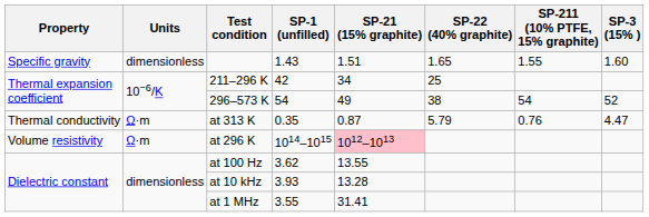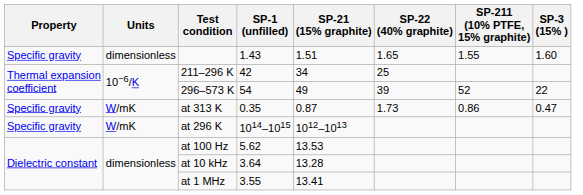296–573 K | SP-22 (40% graphite): 38 -> 39
296–573 K | SP-211 (10% PTFE, 15% graphite): 54 -> 52
296–573 K | SP-3 (15% ): 52 -> 22
at 313 K | Property: Thermal conductivity -> Specific gravity
at 313 K | Units: Ω·m -> W/mK
at 313 K | SP-22 (40% graphite): 5.79 -> 1.73
at 313 K | SP-211 (10% PTFE, 15% graphite): 0.76 -> 0.86
at 313 K | SP-3 (15% ): 4.47 -> 0.47
at 296 K | Property: Volume resistivity -> Specific gravity
at 296 K | Units: Ω·m -> W/mK
at 296 K | SP-21 (15% graphite): pink background -> no background
at 100 Hz | SP-1 (unfilled): 3.62 -> 5.62
at 100 Hz | SP-21 (15% graphite): 13.55 -> 13.53
at 10 kHz | SP-1 (unfilled): 3.93 -> 3.64
at 1 MHz | SP-21 (15% graphite): 31.41 -> 13.41
